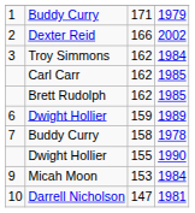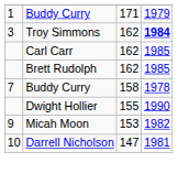- row: 2 | Dexter Reid | 166 | 2002
3 | column 4: normal -> bold
- row: 6 | Dwight Hollier | 159 | 1989
9 | column 4: 1984 -> 1982
